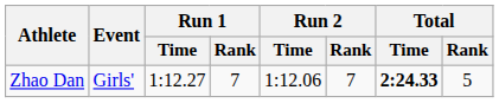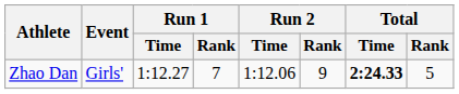Zhao Dan | Run 2 / Rank: 7 -> 9
